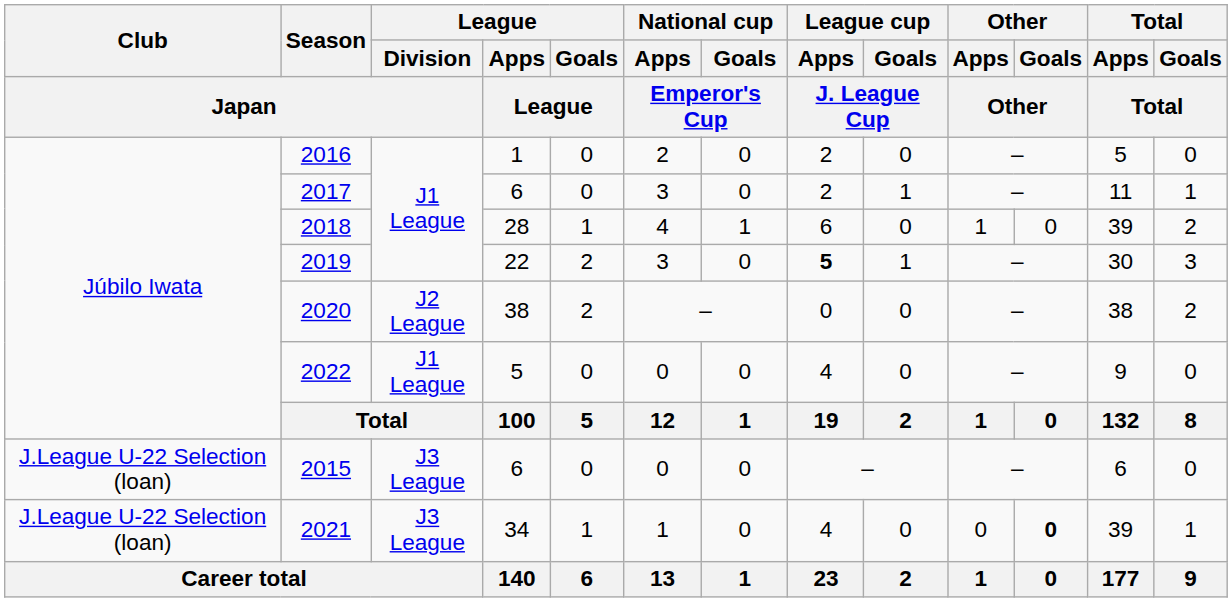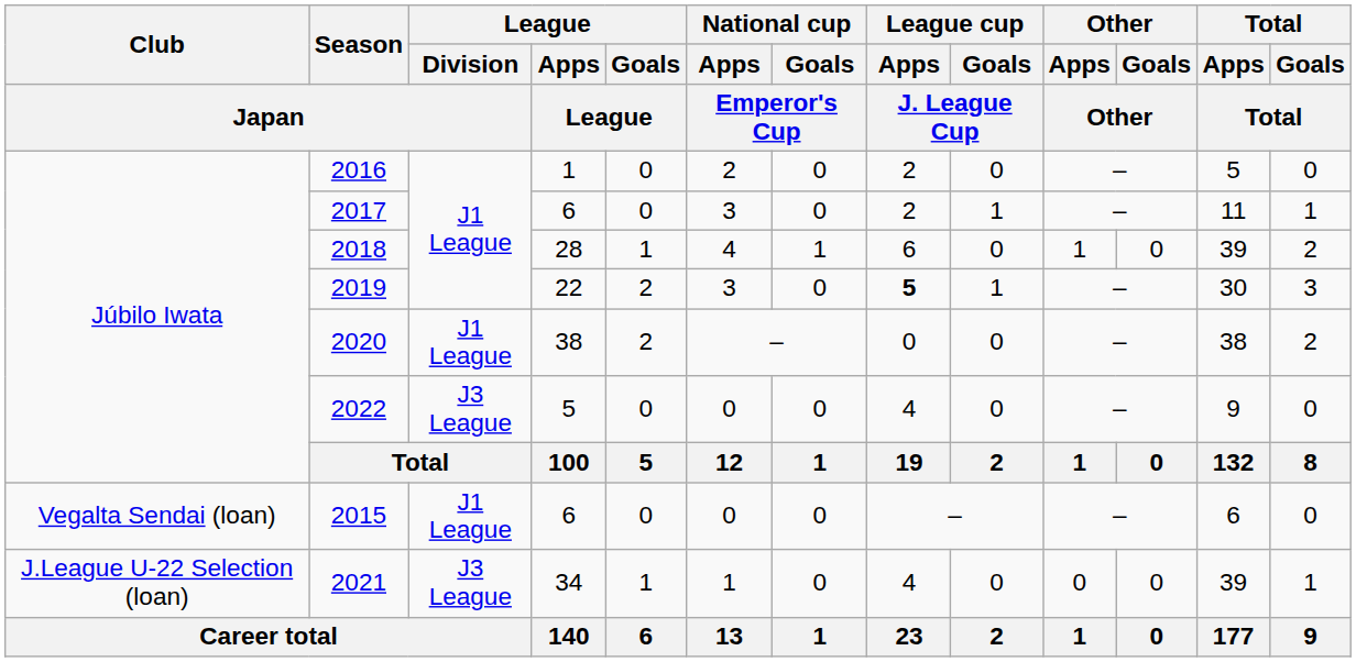2020 | League / Division / Japan: J2 League -> J1 League
2022 | League / Division / Japan: J1 League -> J3 League
2015 | Club / Japan: J.League U-22 Selection (loan) -> Vegalta Sendai (loan)
2015 | League / Division / Japan: J3 League -> J1 League
2021 | Other / Goals / Other: bold -> normal
